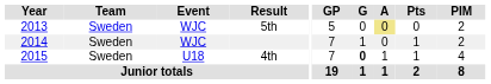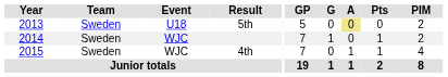5th | Event: WJC -> U18
4th | Event: U18 -> WJC
4th | G: bold -> normal
